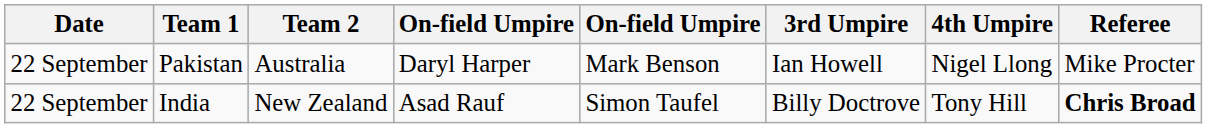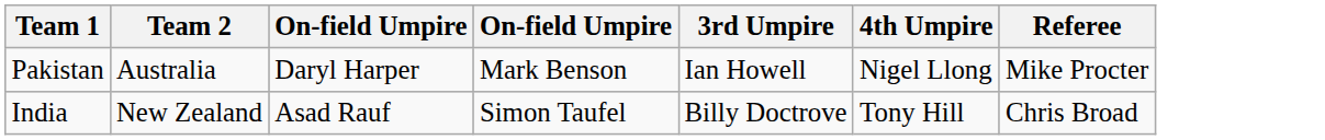- column: Date | 22 September | 22 September
India | Referee: bold -> normal
